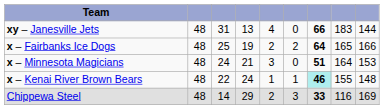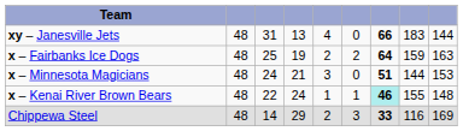x – Fairbanks Ice Dogs | column 8: 165 -> 159
x – Fairbanks Ice Dogs | column 9: 166 -> 163
x – Minnesota Magicians | column 8: 164 -> 144
